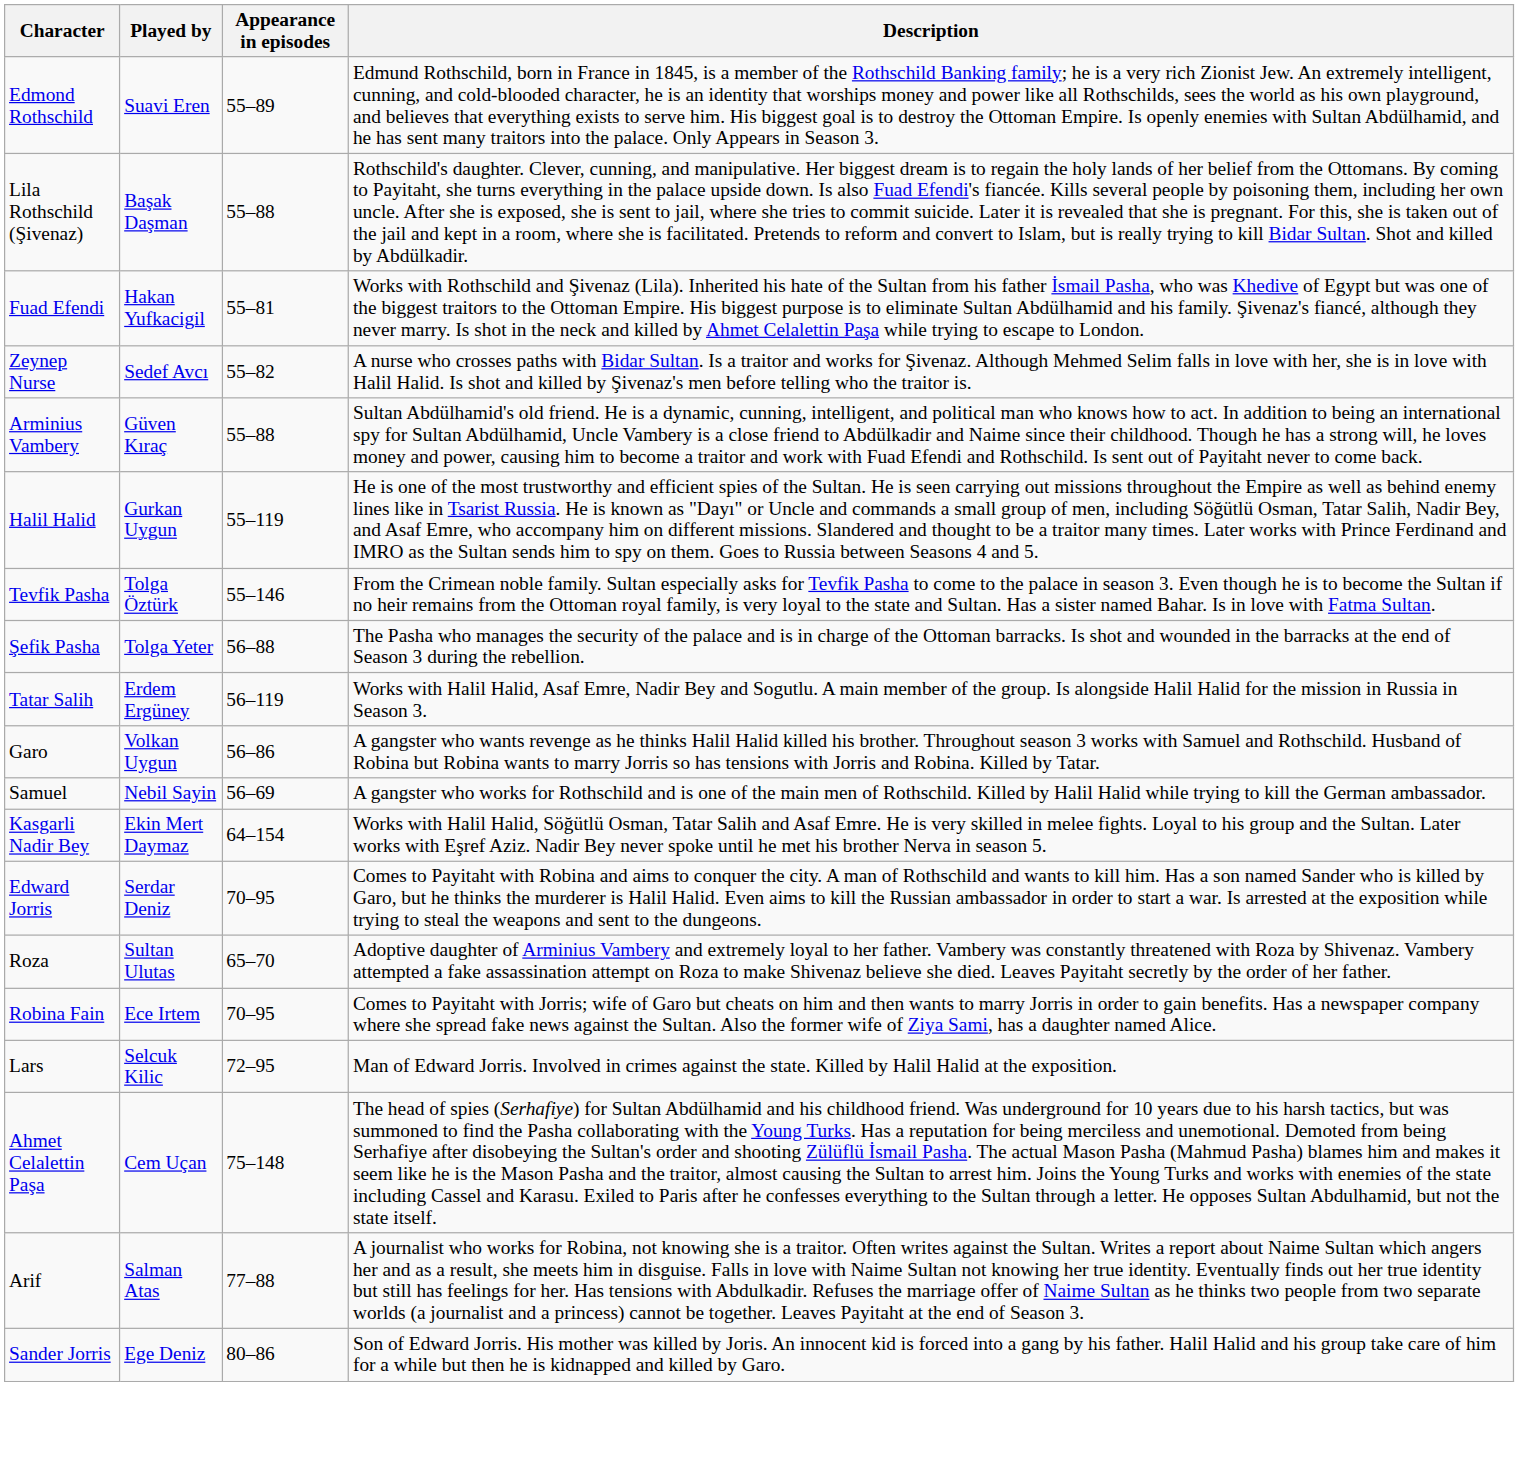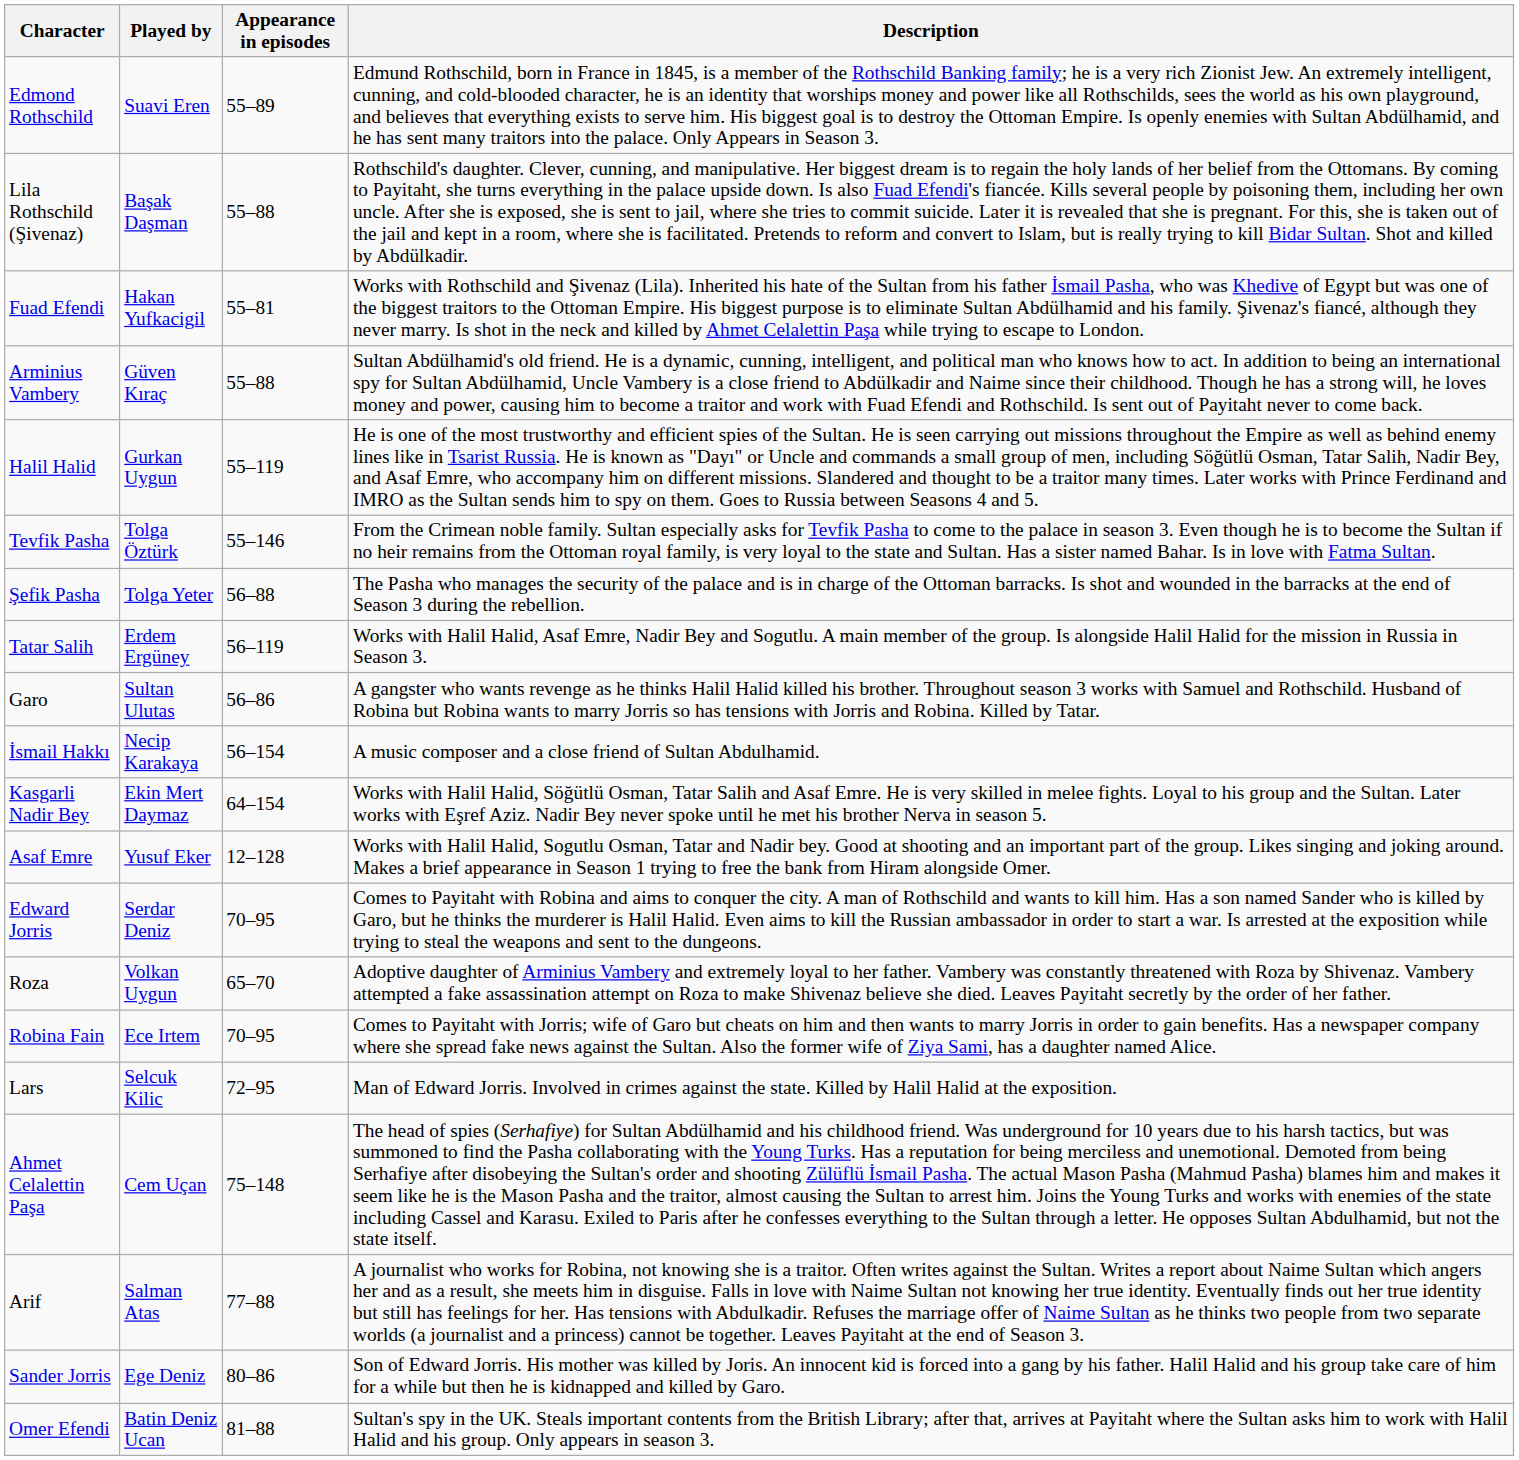- row: Zeynep Nurse | Sedef Avcı | 55–82 | A nurse who crosses paths with Bidar Sultan. Is a traitor and works for Şivenaz. Although Mehmed Selim falls in love with her, she is in love with Halil Halid. Is shot and killed by Şivenaz's men before telling who the traitor is.
Garo | Played by: Volkan Uygun -> Sultan Ulutas
- row: Samuel | Nebil Sayin | 56–69 | A gangster who works for Rothschild and is one of the main men of Rothschild. Killed by Halil Halid while trying to kill the German ambassador.
+ row: İsmail Hakkı | Necip Karakaya | 56–154 | A music composer and a close friend of Sultan Abdulhamid.
+ row: Asaf Emre | Yusuf Eker | 12–128 | Works with Halil Halid, Sogutlu Osman, Tatar and Nadir bey. Good at shooting and an important part of the group. Likes singing and joking around. Makes a brief appearance in Season 1 trying to free the bank from Hiram alongside Omer.
Roza | Played by: Sultan Ulutas -> Volkan Uygun
+ row: Omer Efendi | Batin Deniz Ucan | 81–88 | Sultan's spy in the UK. Steals important contents from the British Library; after that, arrives at Payitaht where the Sultan asks him to work with Halil Halid and his group. Only appears in season 3.
